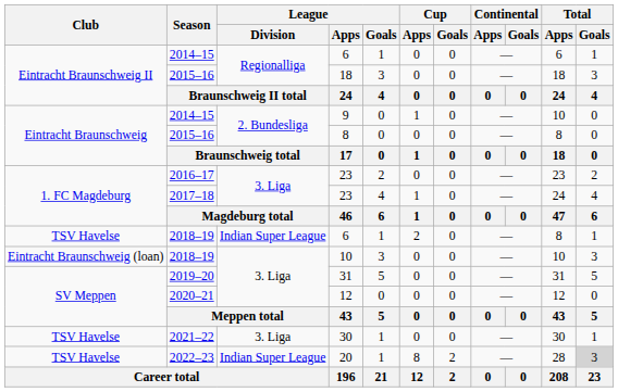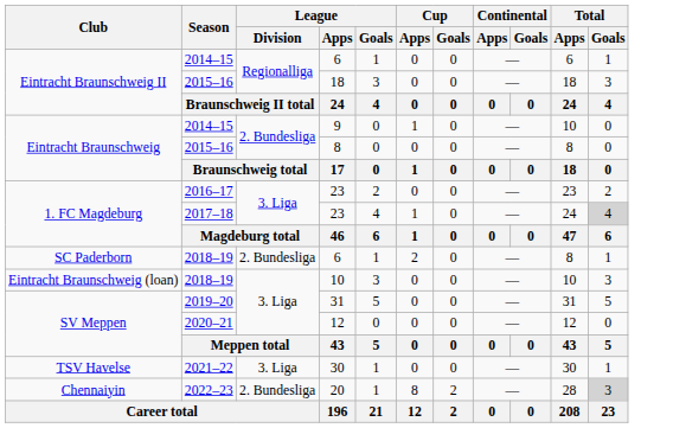2017–18 / 23 | Total / Goals: no background -> lightgrey background
2018–19 / 6 | Club: TSV Havelse -> SC Paderborn
2018–19 / 6 | League / Division: Indian Super League -> 2. Bundesliga
20 | Club: TSV Havelse -> Chennaiyin
20 | League / Division: Indian Super League -> 2. Bundesliga
